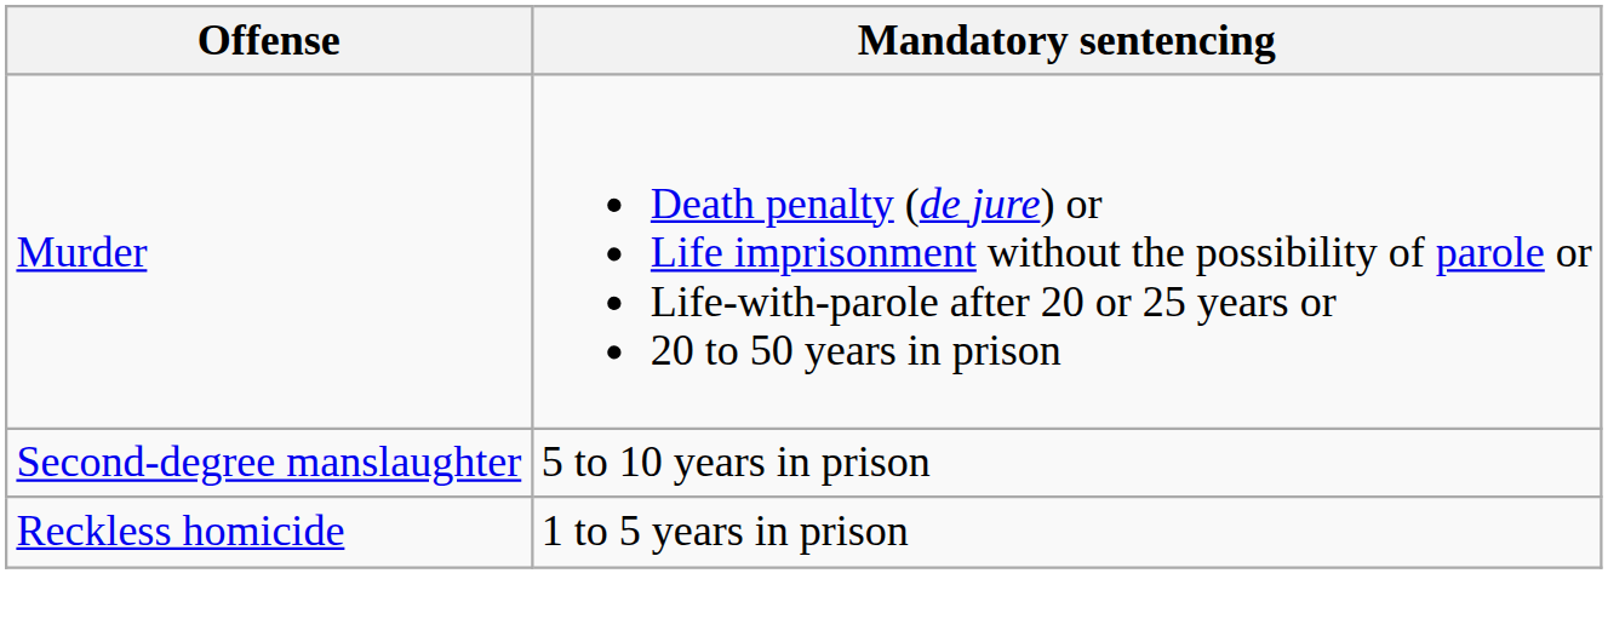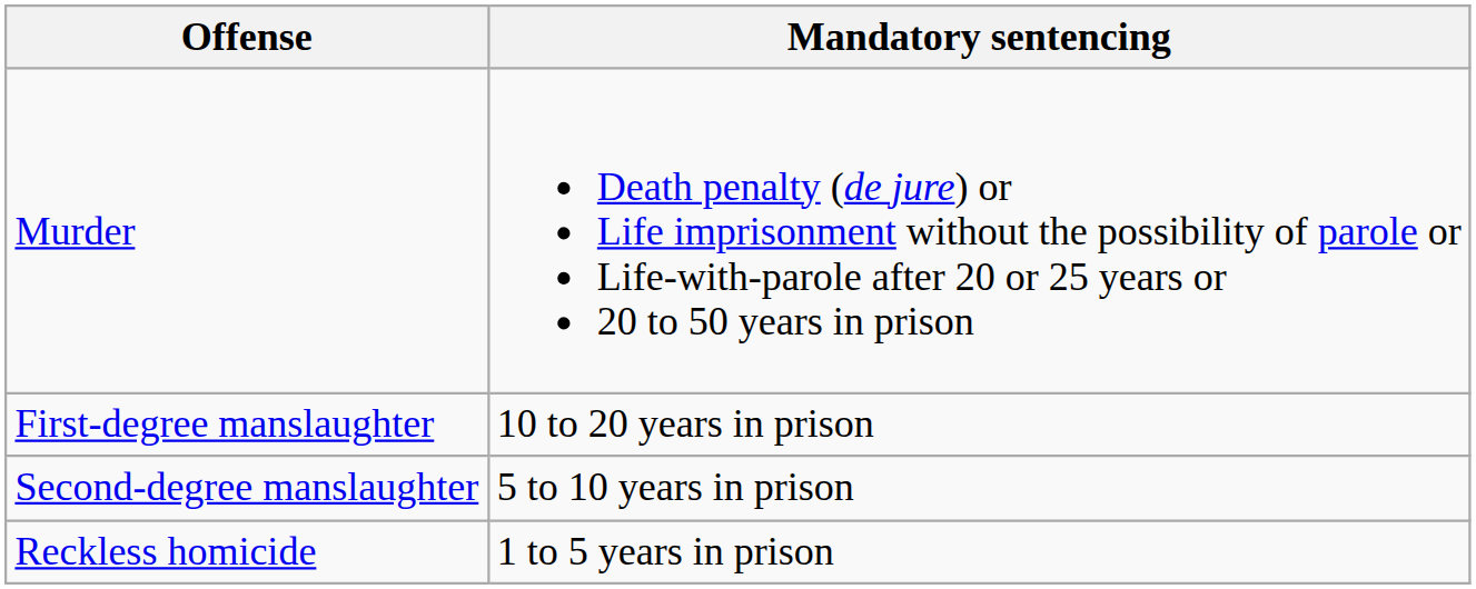+ row: First-degree manslaughter | 10 to 20 years in prison
